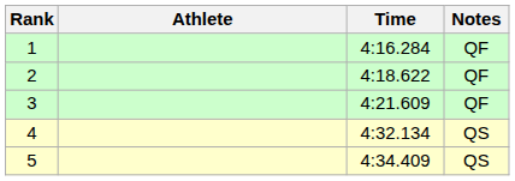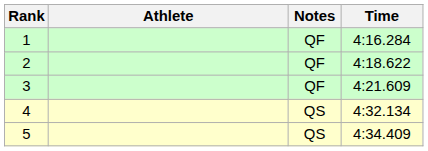columns swapped: Time <-> Notes
